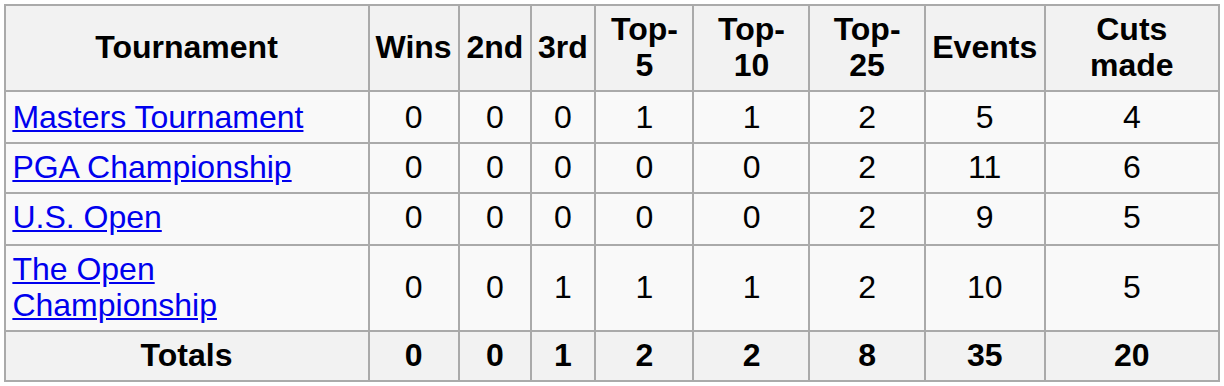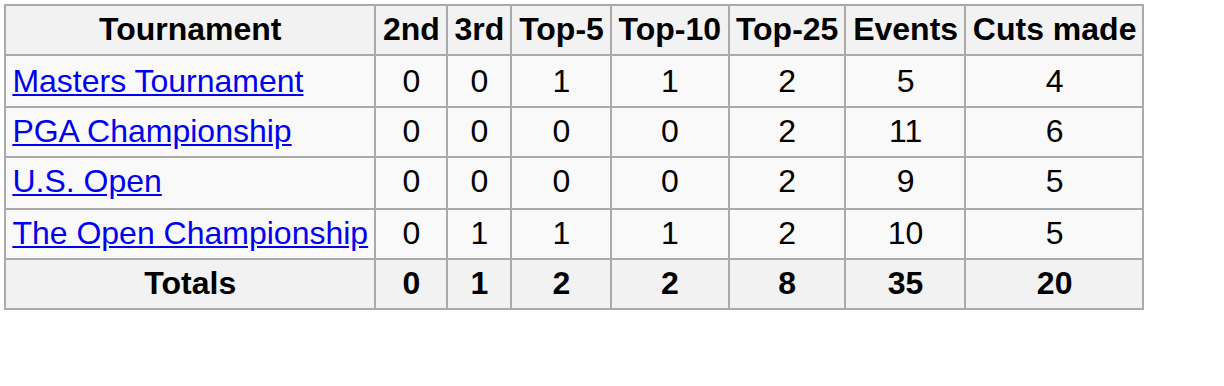- column: Wins | 0 | 0 | 0 | 0 | 0
